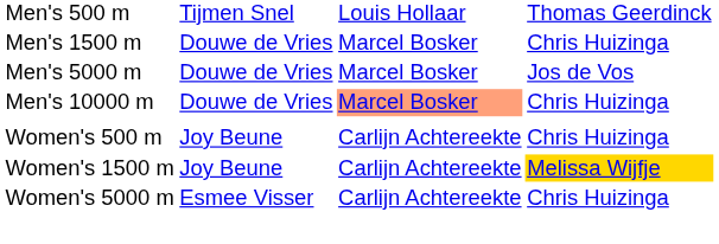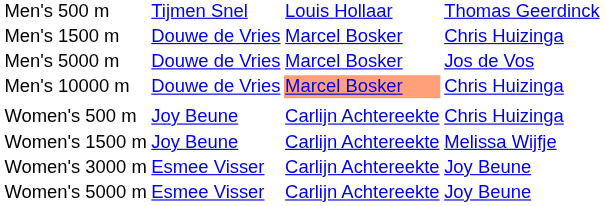Women's 1500 m | column 4: gold background -> no background
+ row: Women's 3000 m | Esmee Visser | Carlijn Achtereekte | Joy Beune
Women's 5000 m | column 4: Chris Huizinga -> Joy Beune
